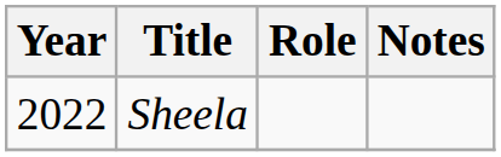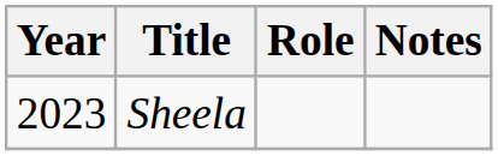Sheela | Year: 2022 -> 2023
